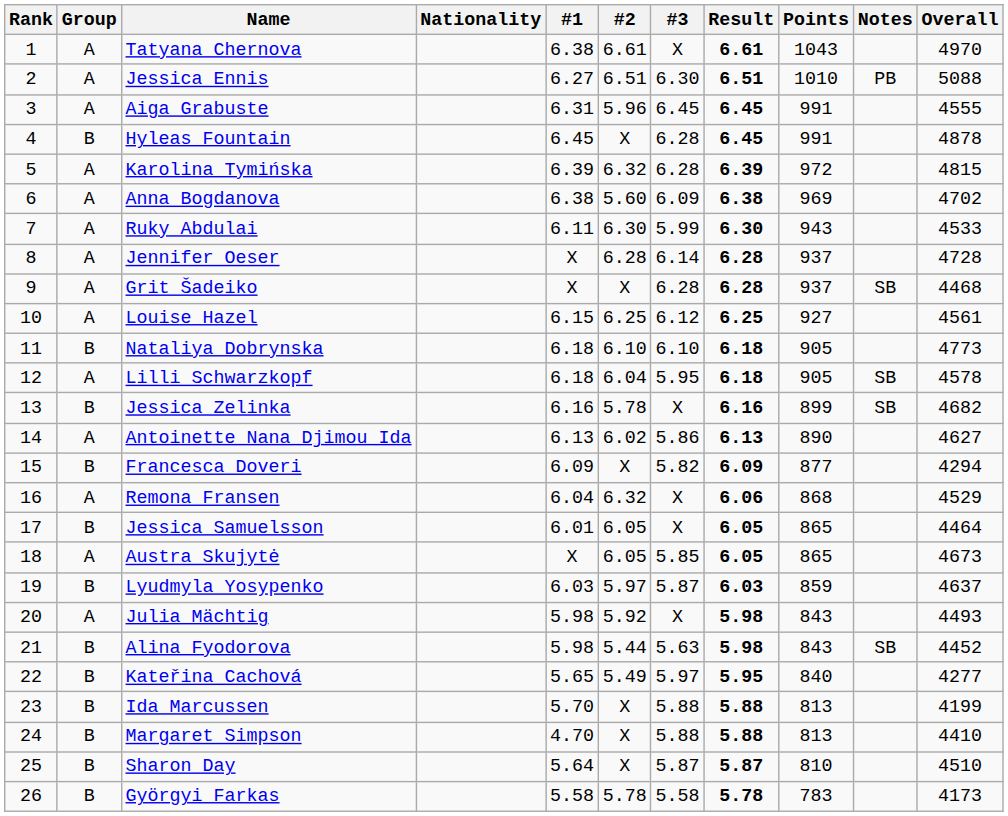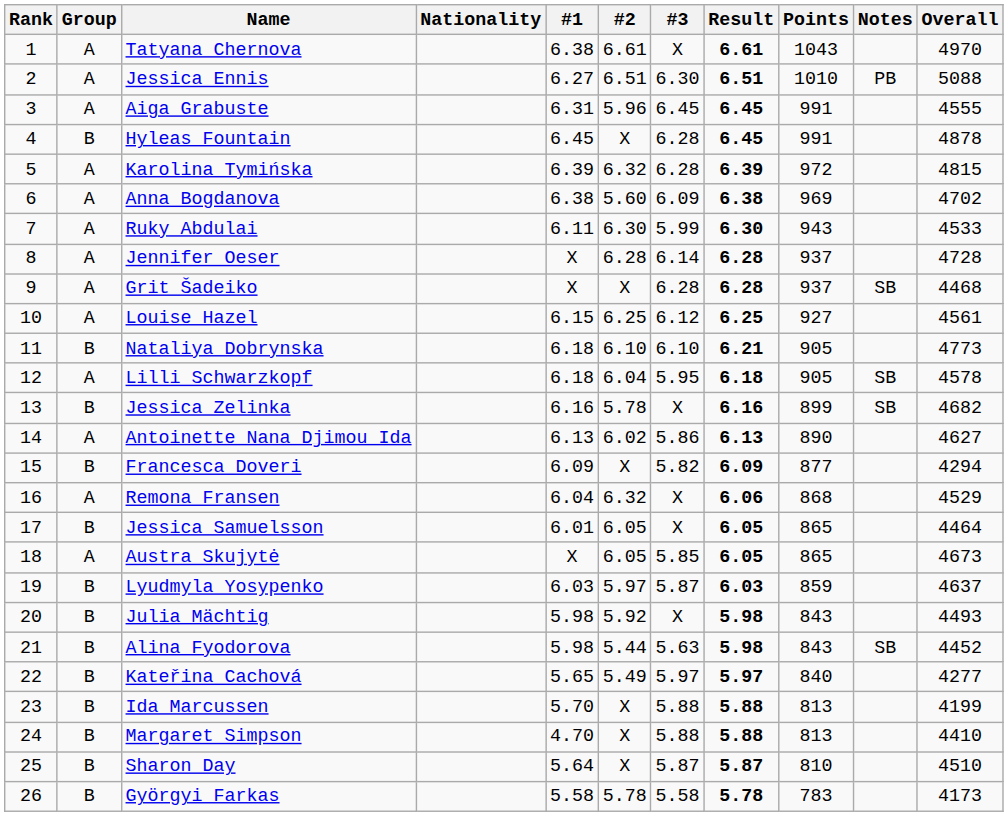Nataliya Dobrynska | Result: 6.18 -> 6.21
Julia Mächtig | Group: A -> B
Kateřina Cachová | Result: 5.95 -> 5.97
